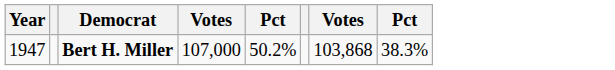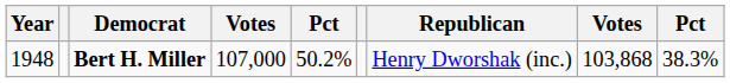+ column: Republican | Henry Dworshak (inc.)
Bert H. Miller | Year: 1947 -> 1948
